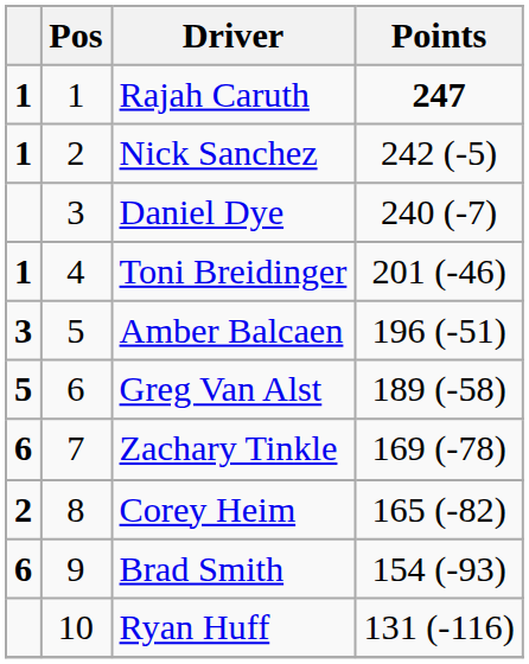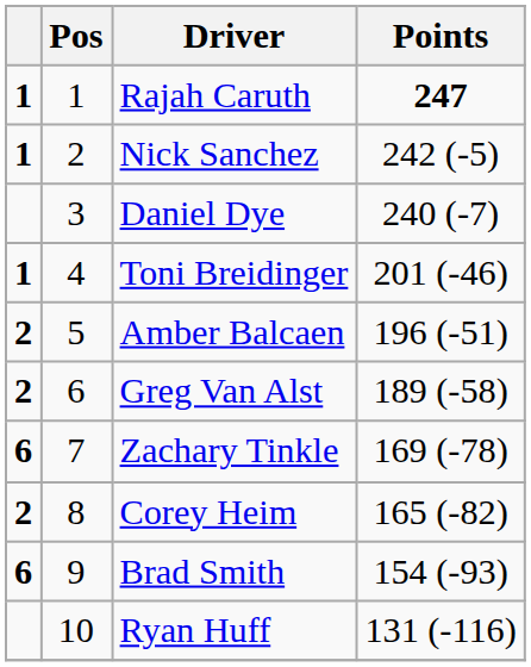Amber Balcaen | column 1: 3 -> 2
Greg Van Alst | column 1: 5 -> 2
